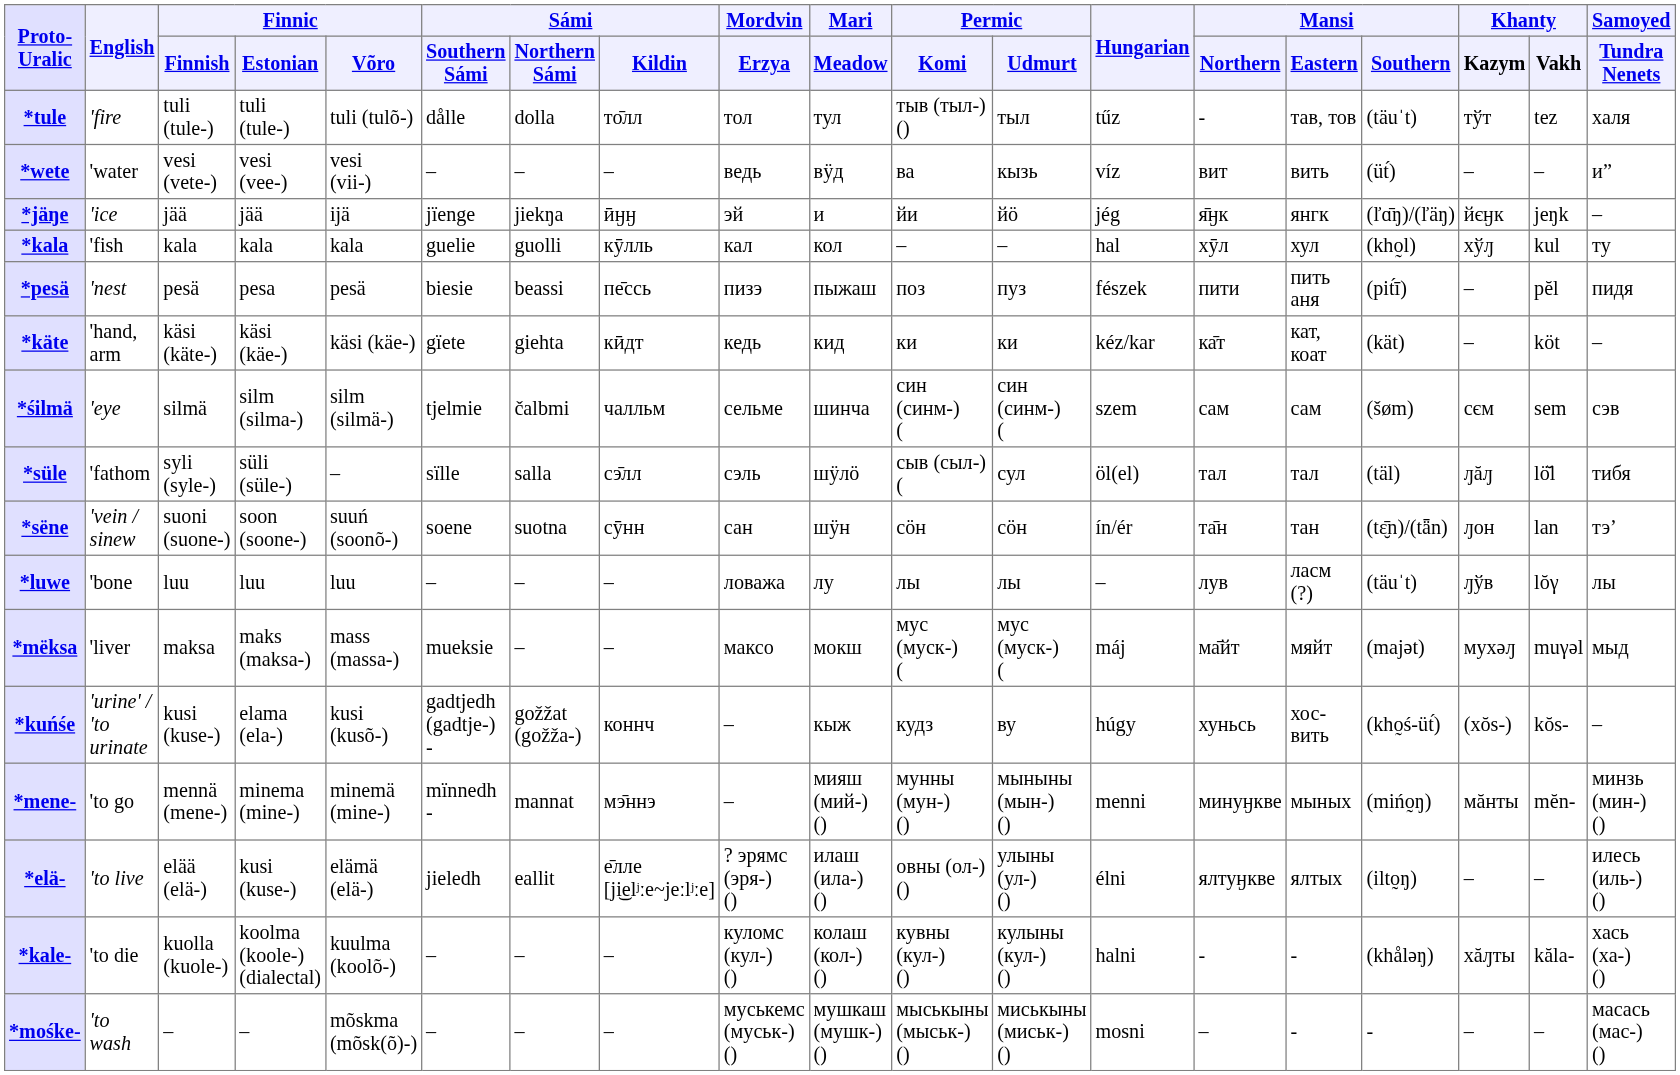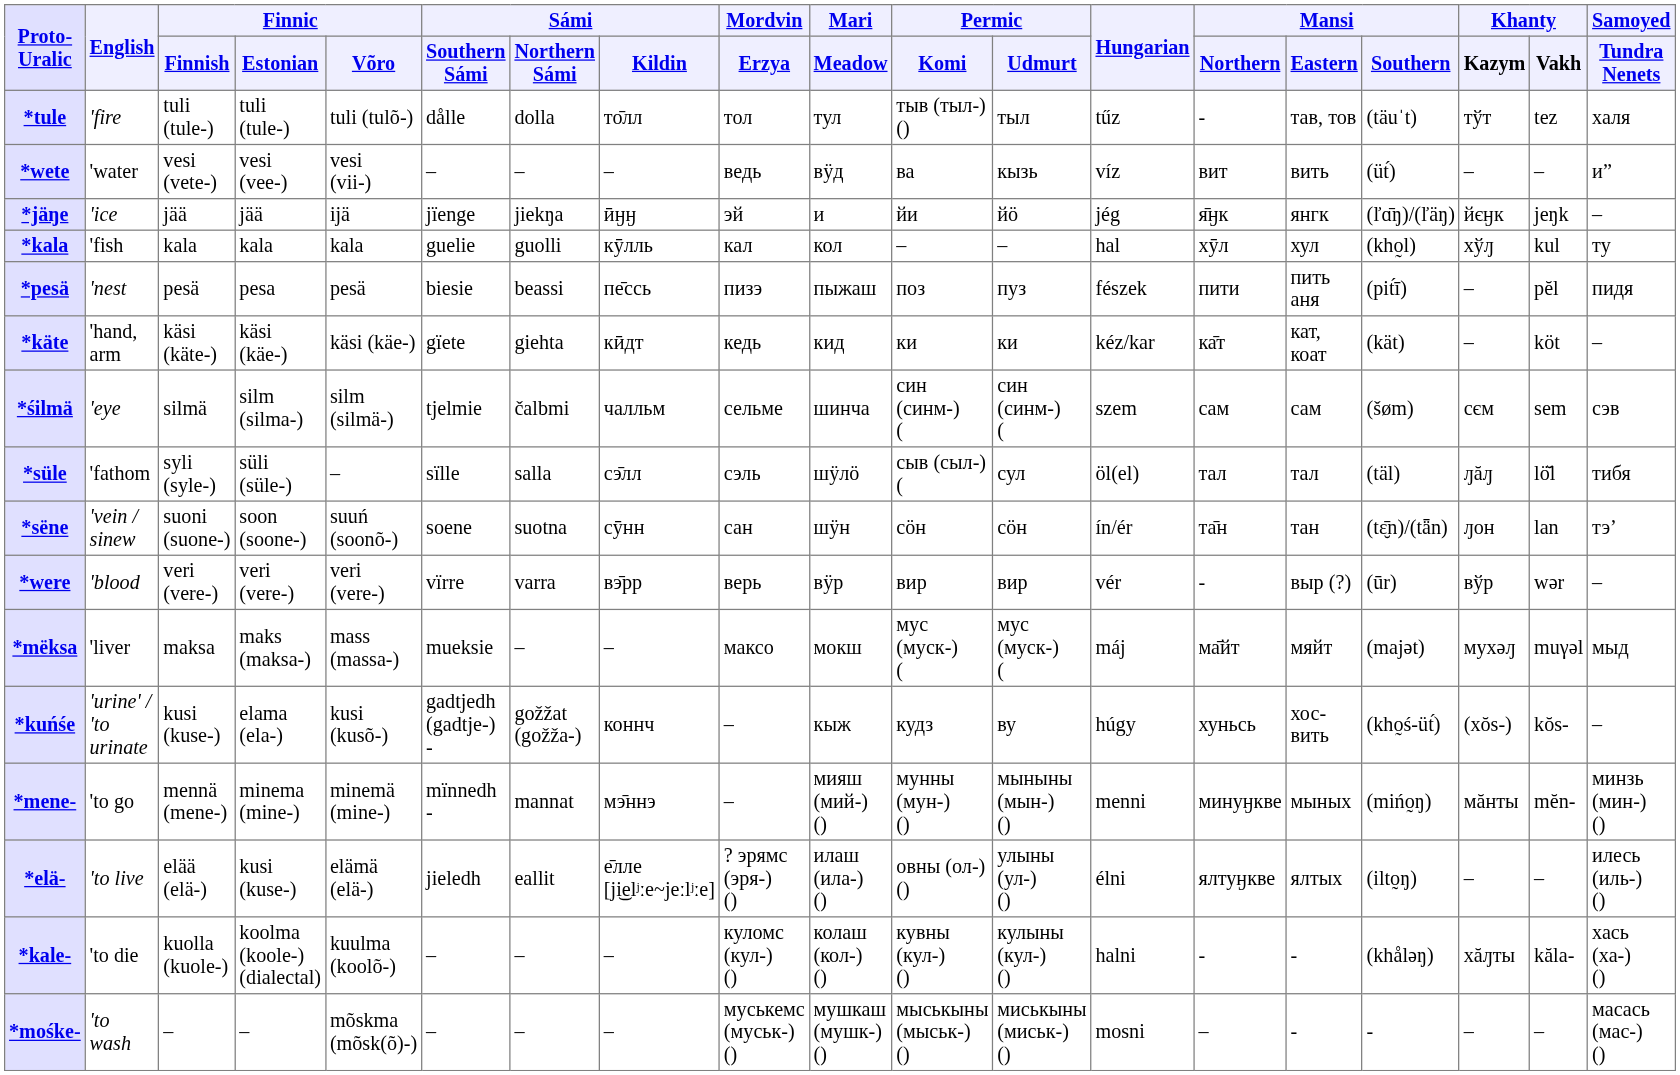- row: *luwe | 'bone | luu | luu | luu | – | – | – | ловажа | лу | лы | лы | – | лув | ласм (?) | (täuˈt) | ԓўв | lŏγ | лы
+ row: *were | 'blood | veri (vere-) | veri (vere-) | veri (vere-) | vïrre | varra | вэ̄рр | верь | вӱр | вир | вир | vér | - | выр (?) | (ūr) | вўр | wər | –
